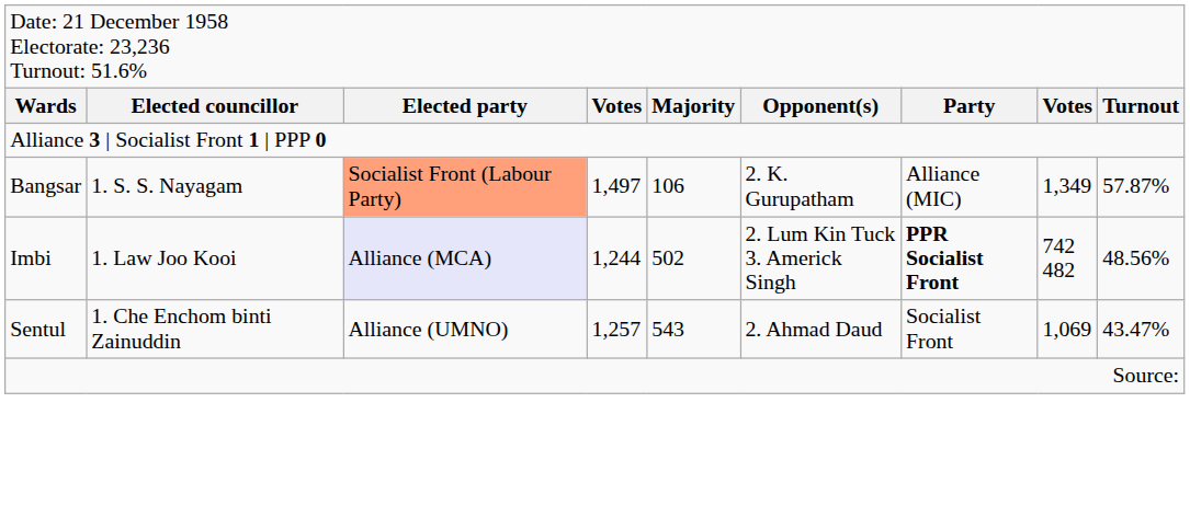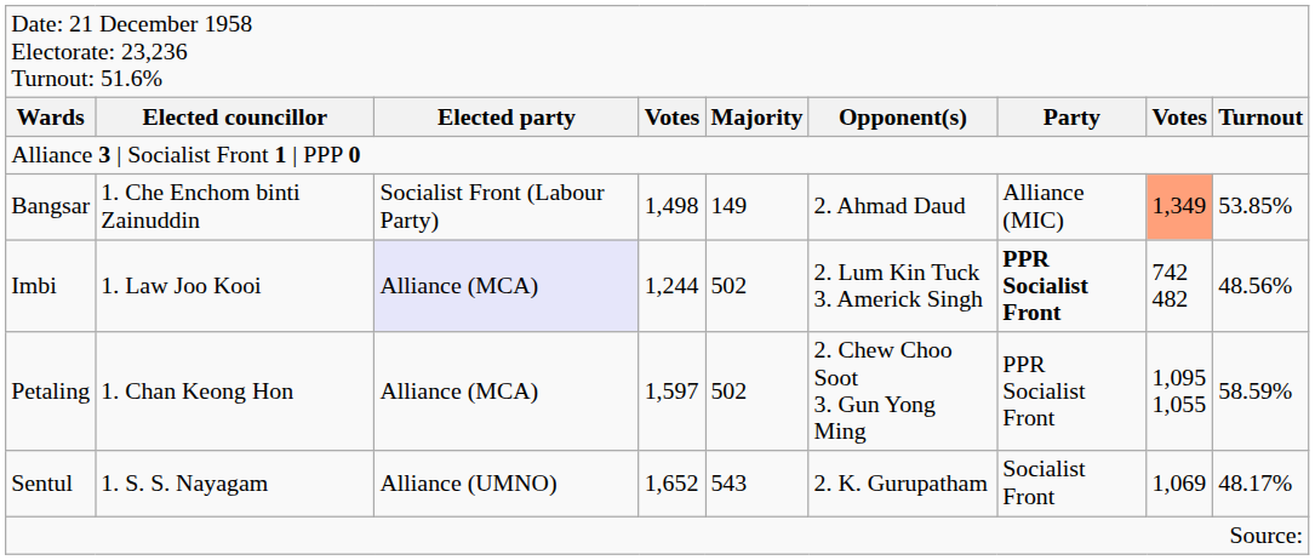Bangsar | column 2: 1. S. S. Nayagam -> 1. Che Enchom binti Zainuddin
Bangsar | column 3: lightsalmon background -> no background
Bangsar | column 4: 1,497 -> 1,498
Bangsar | column 5: 106 -> 149
Bangsar | column 6: 2. K. Gurupatham -> 2. Ahmad Daud
Bangsar | column 8: no background -> lightsalmon background
Bangsar | column 9: 57.87% -> 53.85%
+ row: Petaling | 1. Chan Keong Hon | Alliance (MCA) | 1,597 | 502 | 2. Chew Choo Soot 3. Gun Yong Ming | PPR Socialist Front | 1,095 1,055 | 58.59%
Sentul | column 2: 1. Che Enchom binti Zainuddin -> 1. S. S. Nayagam
Sentul | column 4: 1,257 -> 1,652
Sentul | column 6: 2. Ahmad Daud -> 2. K. Gurupatham
Sentul | column 9: 43.47% -> 48.17%
